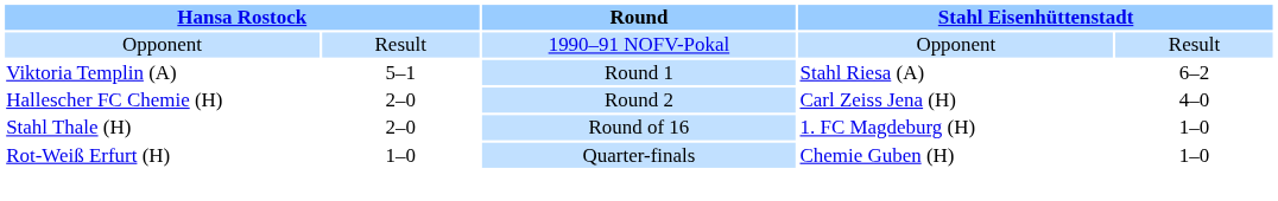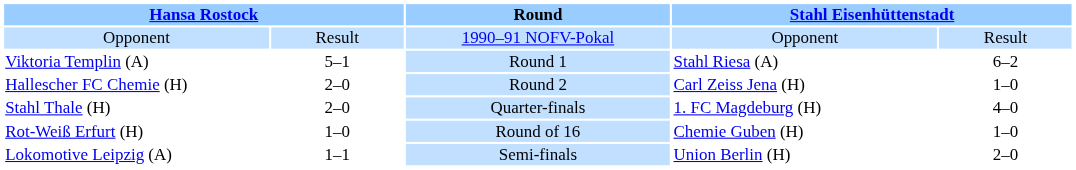Hallescher FC Chemie (H) | column 5: 4–0 -> 1–0
Stahl Thale (H) | Round: Round of 16 -> Quarter-finals
Stahl Thale (H) | column 5: 1–0 -> 4–0
Rot-Weiß Erfurt (H) | Round: Quarter-finals -> Round of 16
+ row: Lokomotive Leipzig (A) | 1–1 | Semi-finals | Union Berlin (H) | 2–0
